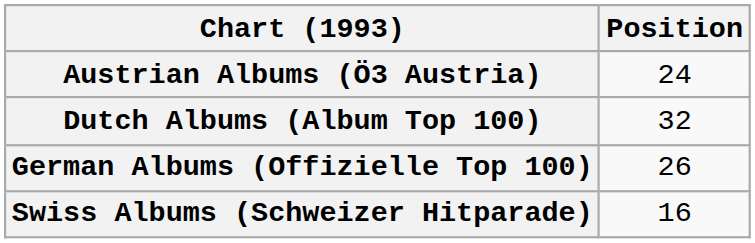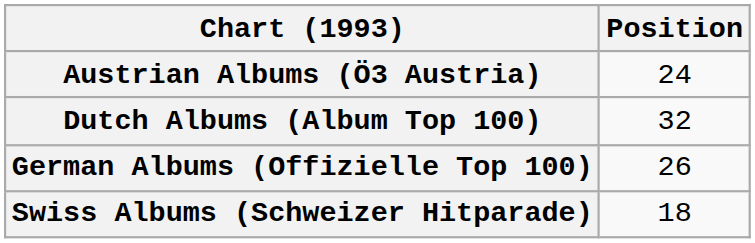Swiss Albums (Schweizer Hitparade) | Position: 16 -> 18
